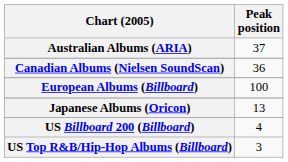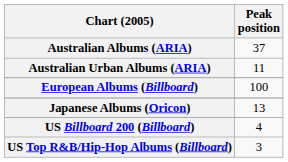+ row: Australian Urban Albums (ARIA) | 11
- row: Canadian Albums (Nielsen SoundScan) | 36
